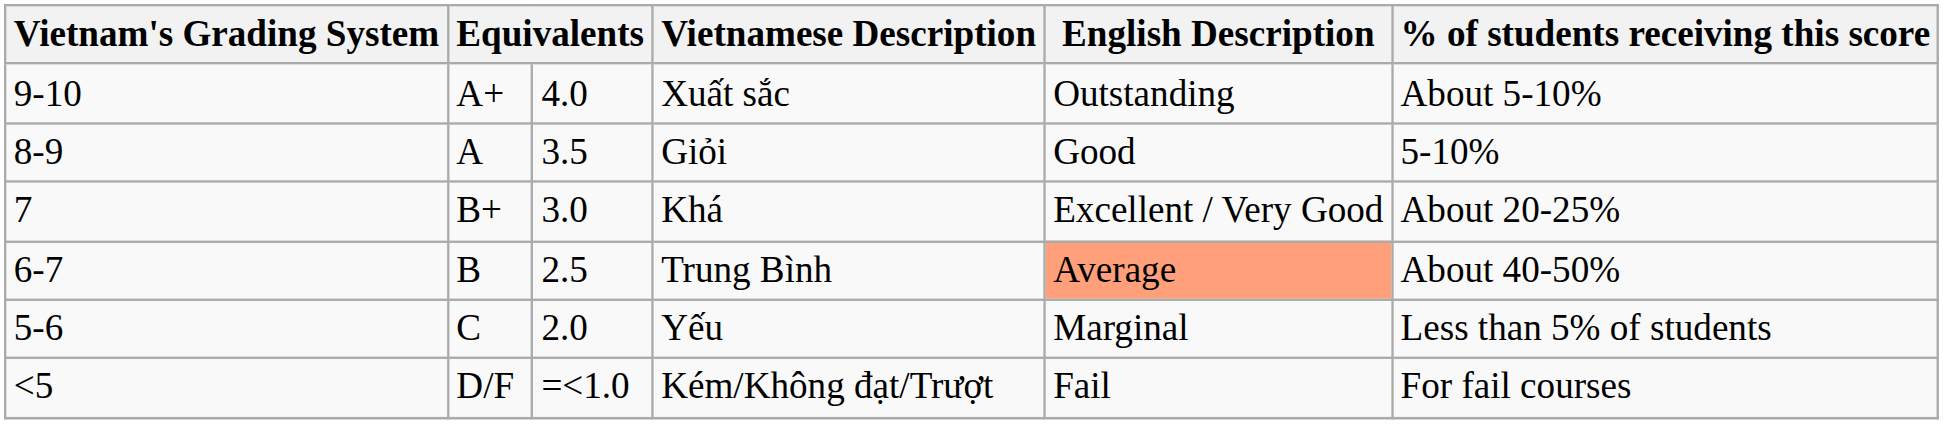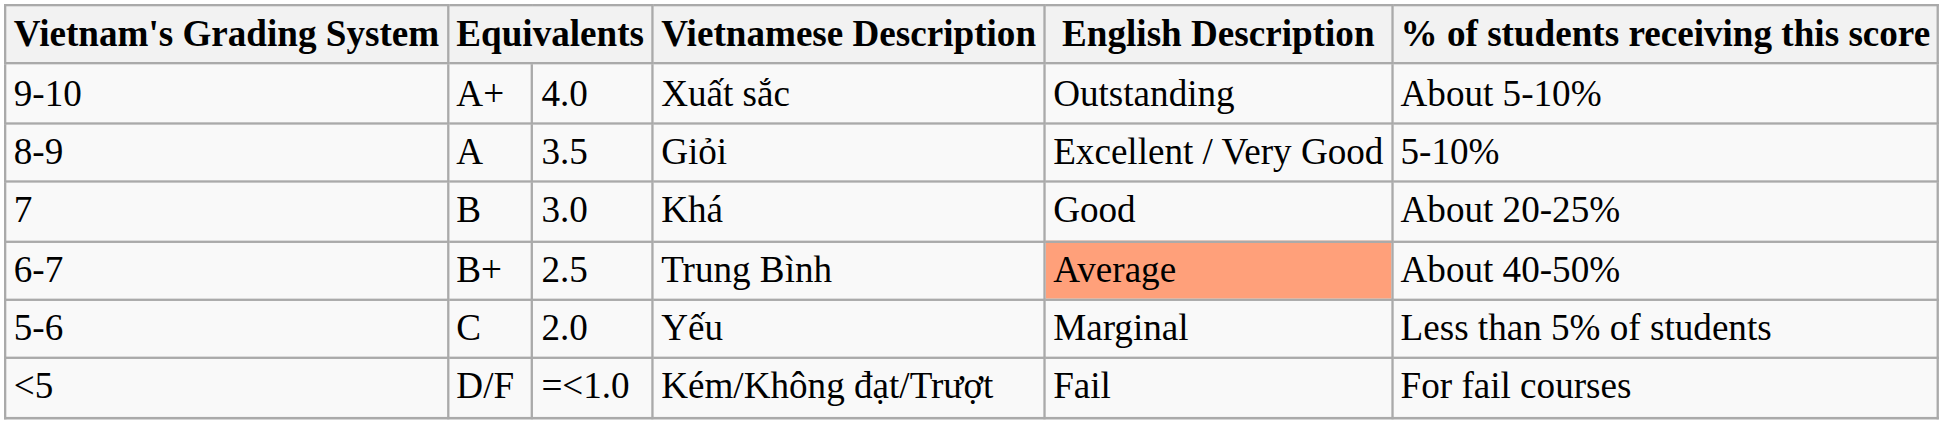Giỏi | English Description: Good -> Excellent / Very Good
Khá | column 2: B+ -> B
Khá | English Description: Excellent / Very Good -> Good
Trung Bình | column 2: B -> B+
